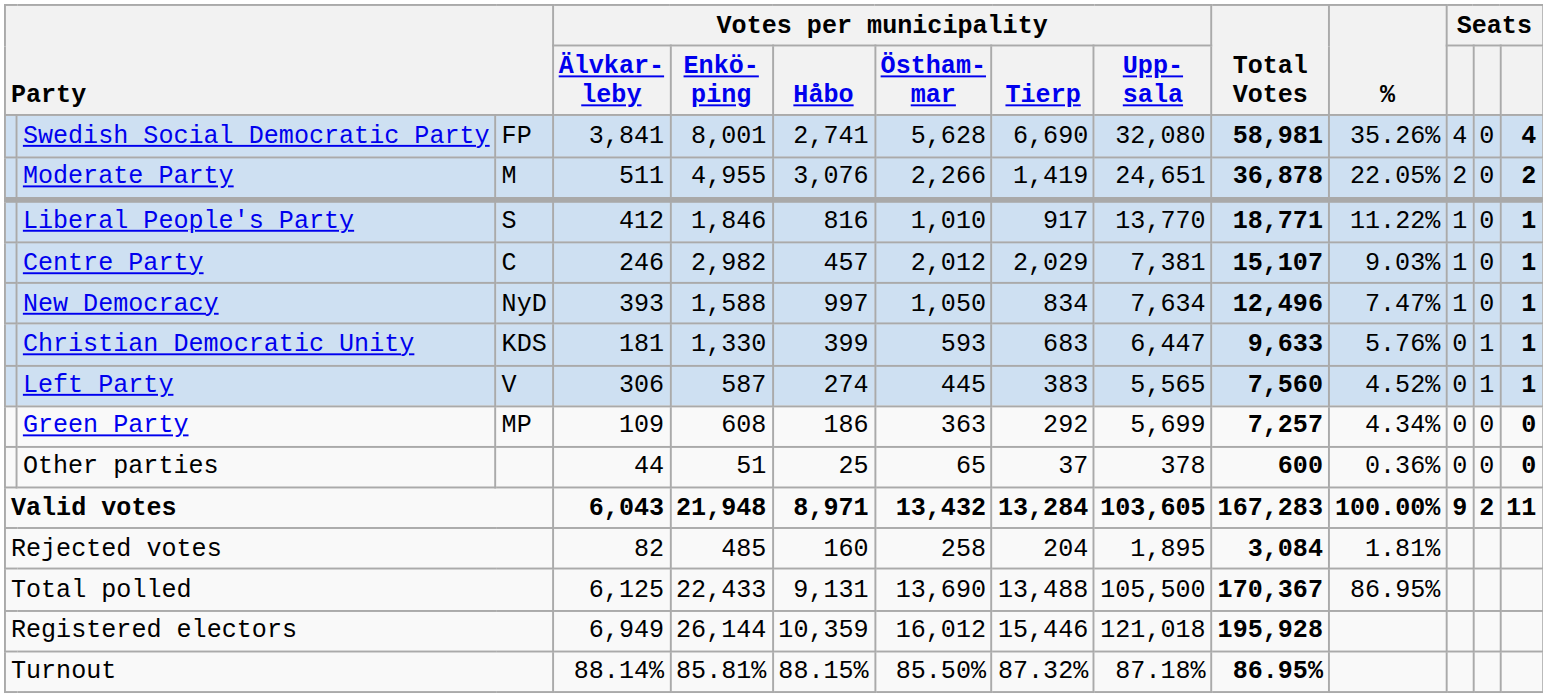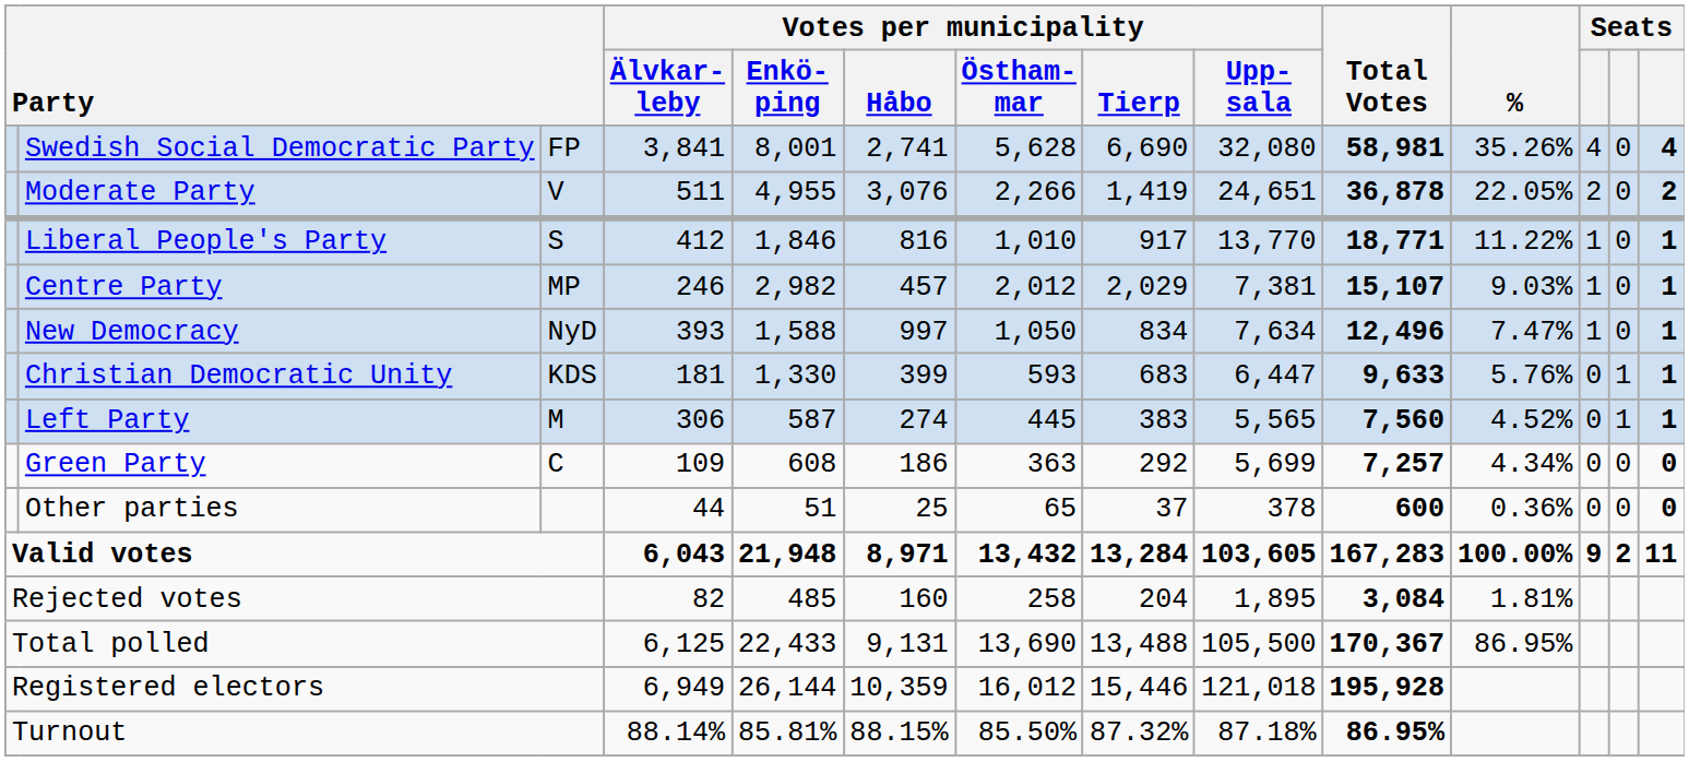Moderate Party | column 3: M -> V
Centre Party | column 3: C -> MP
Left Party | column 3: V -> M
Green Party | column 3: MP -> C
